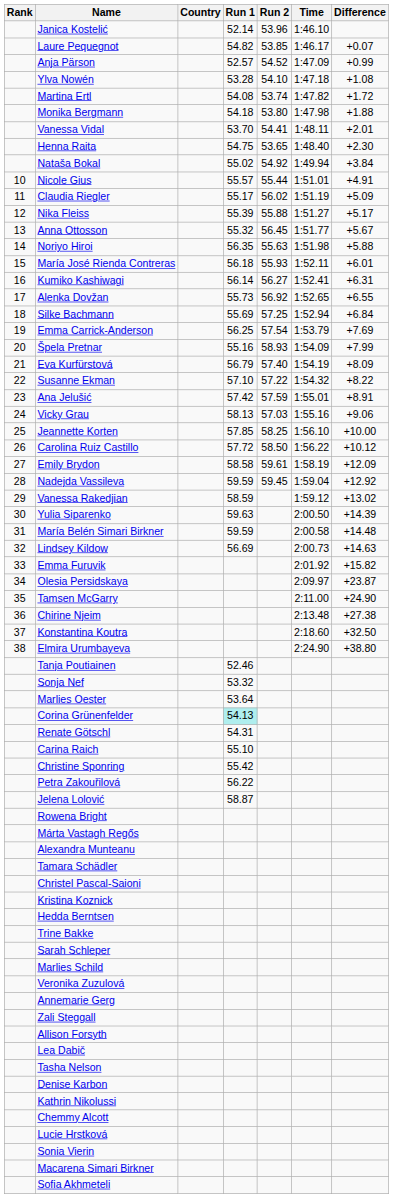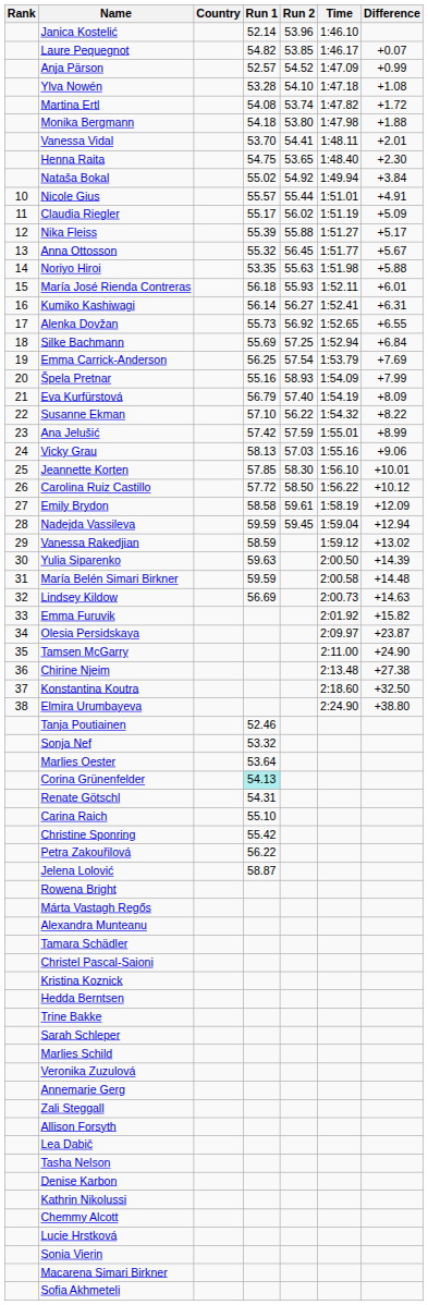Noriyo Hiroi | Run 1: 56.35 -> 53.35
Susanne Ekman | Run 2: 57.22 -> 56.22
Ana Jelušić | Difference: +8.91 -> +8.99
Jeannette Korten | Run 2: 58.25 -> 58.30
Jeannette Korten | Difference: +10.00 -> +10.01
Nadejda Vassileva | Difference: +12.92 -> +12.94
